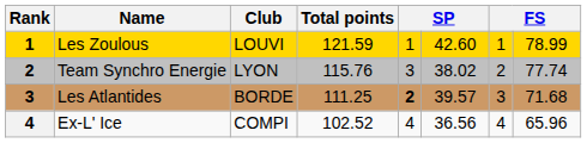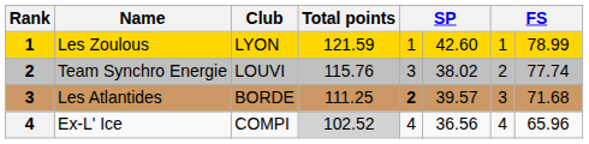Les Zoulous | Club: LOUVI -> LYON
Team Synchro Energie | Club: LYON -> LOUVI
Ex-L' Ice | Total points: no background -> lightgrey background
